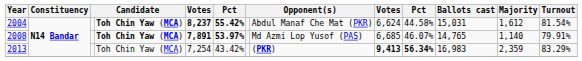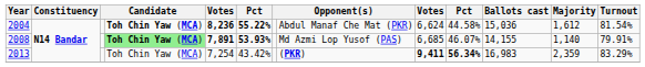2004 | column 5: 8,237 -> 8,236
2004 | column 6: 55.42% -> 55.22%
2004 | Ballots cast: 15,031 -> 15,036
2008 | column 4: no background -> lightgreen background
2008 | column 6: 53.97% -> 53.93%
2008 | Ballots cast: 14,765 -> 14,155
2013 | column 9: 9,413 -> 9,411
